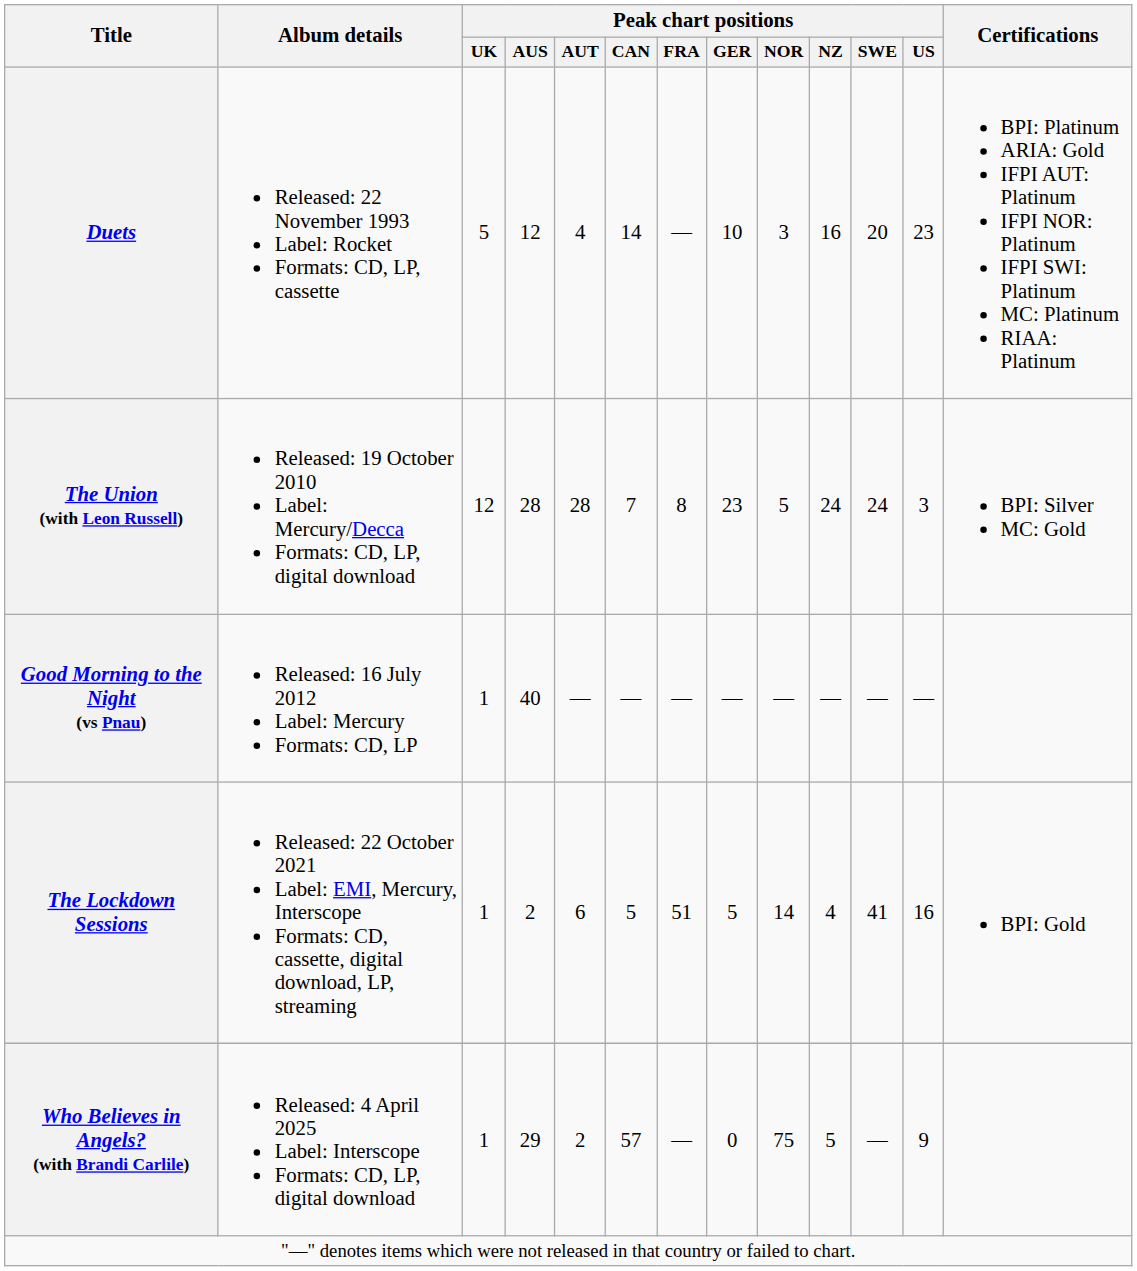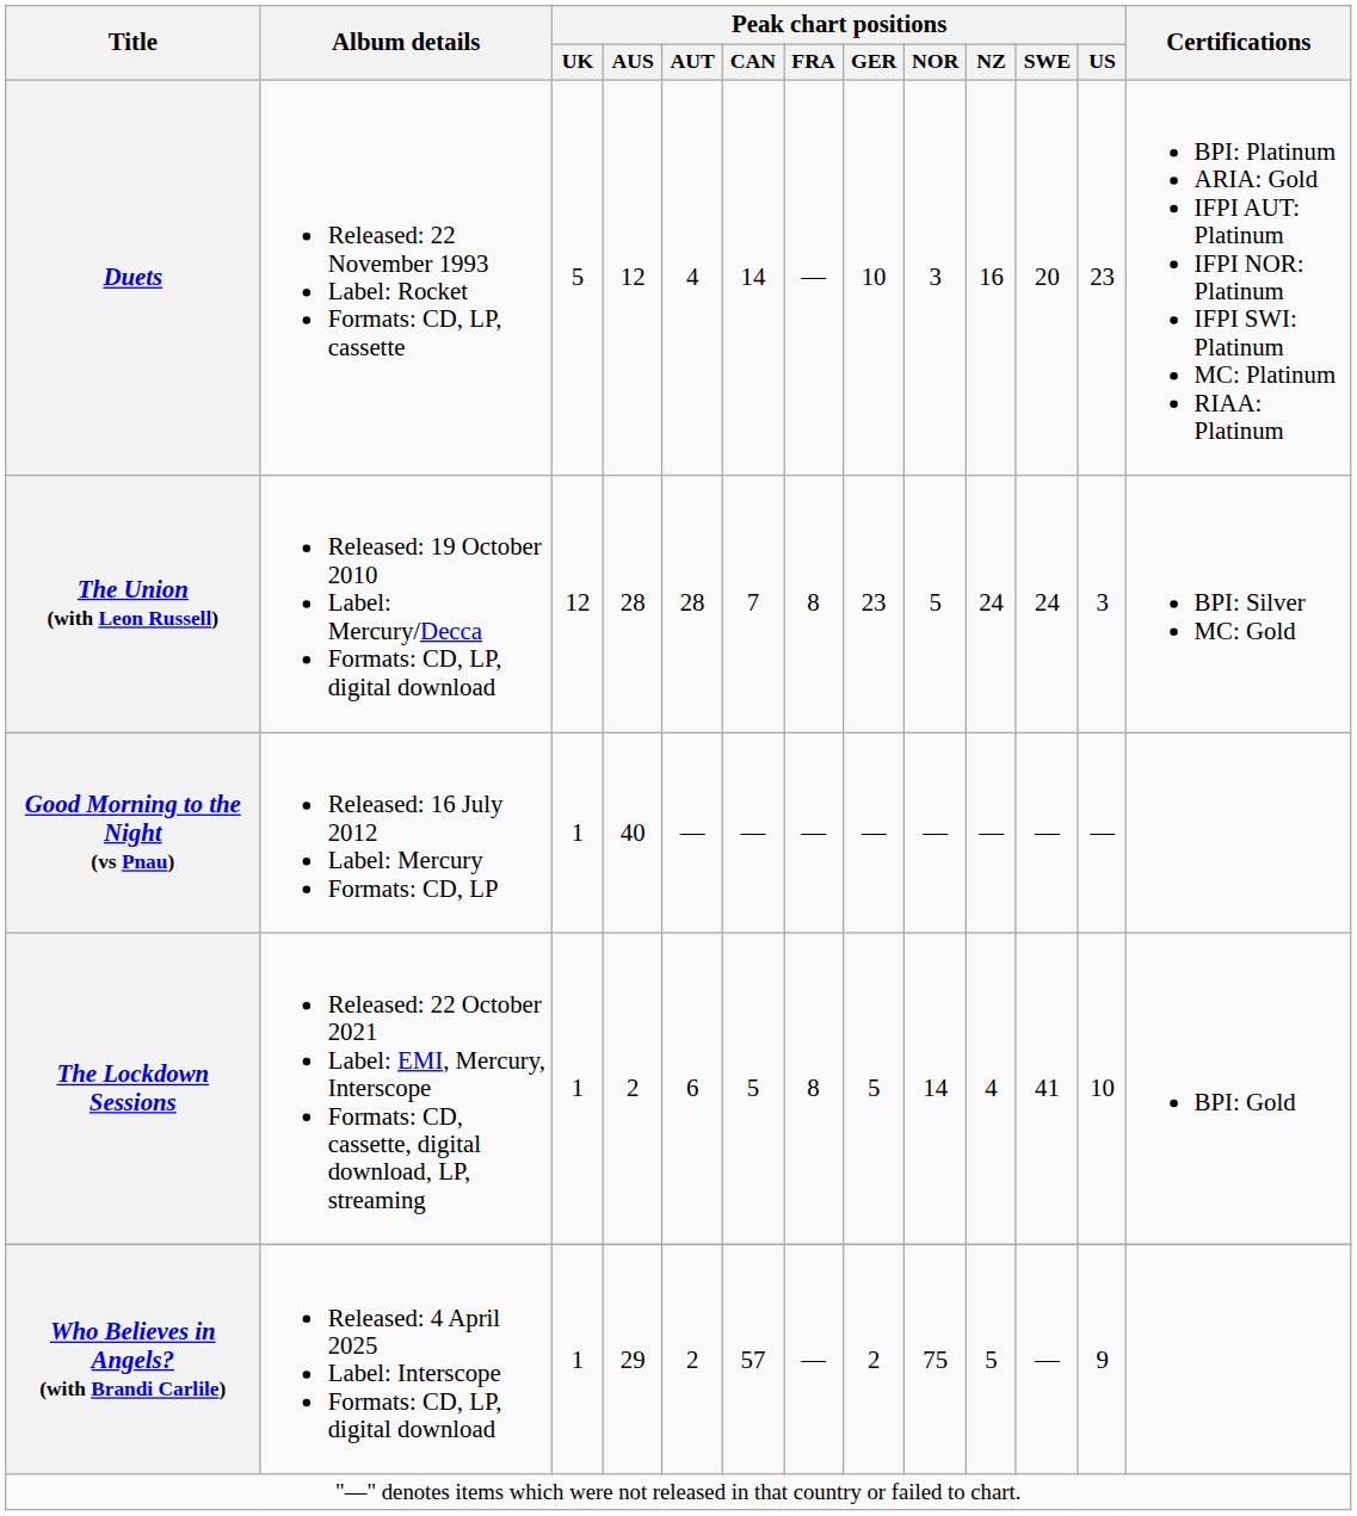The Lockdown Sessions | Peak chart positions / FRA: 51 -> 8
The Lockdown Sessions | Peak chart positions / US: 16 -> 10
Who Believes in Angels? (with Brandi Carlile) | Peak chart positions / GER: 0 -> 2
